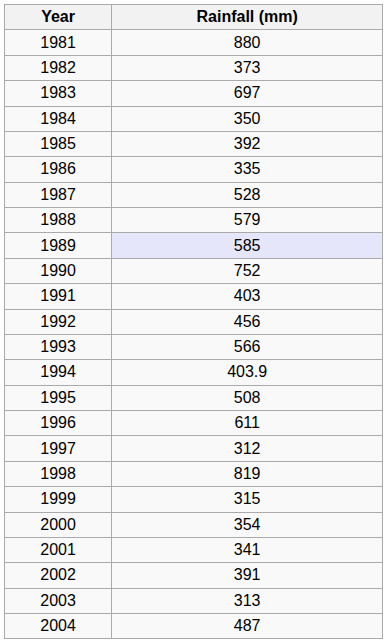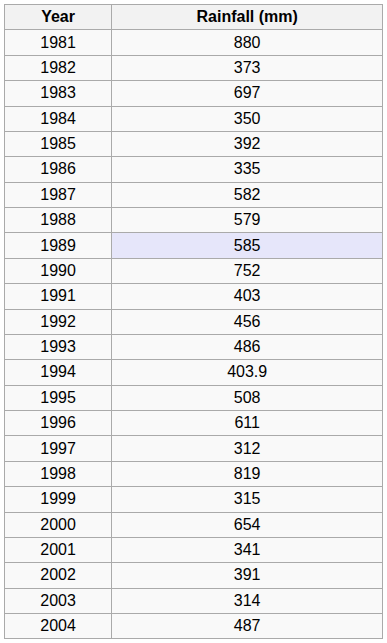1987 | Rainfall (mm): 528 -> 582
1993 | Rainfall (mm): 566 -> 486
2000 | Rainfall (mm): 354 -> 654
2003 | Rainfall (mm): 313 -> 314
